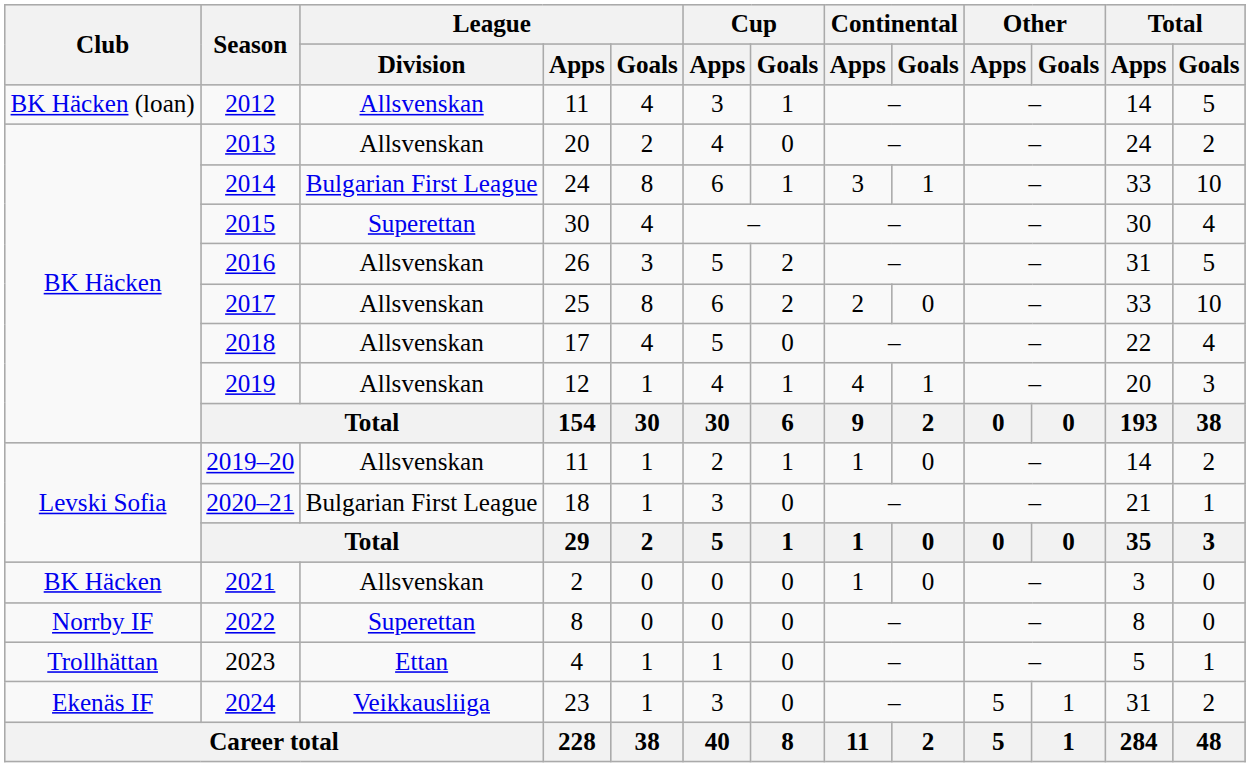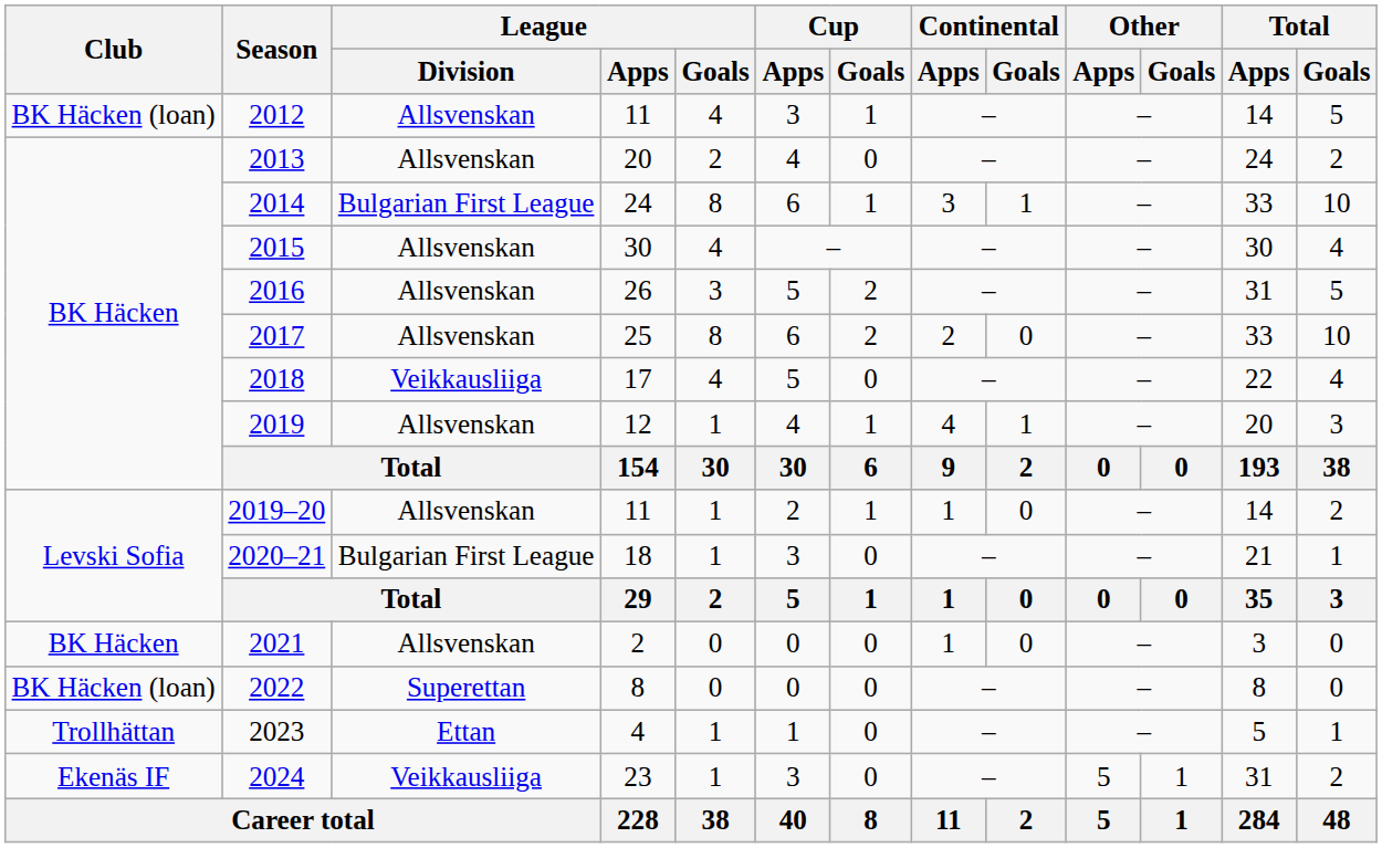2015 | League / Division: Superettan -> Allsvenskan
2018 | League / Division: Allsvenskan -> Veikkausliiga
2022 | Club: Norrby IF -> BK Häcken (loan)
